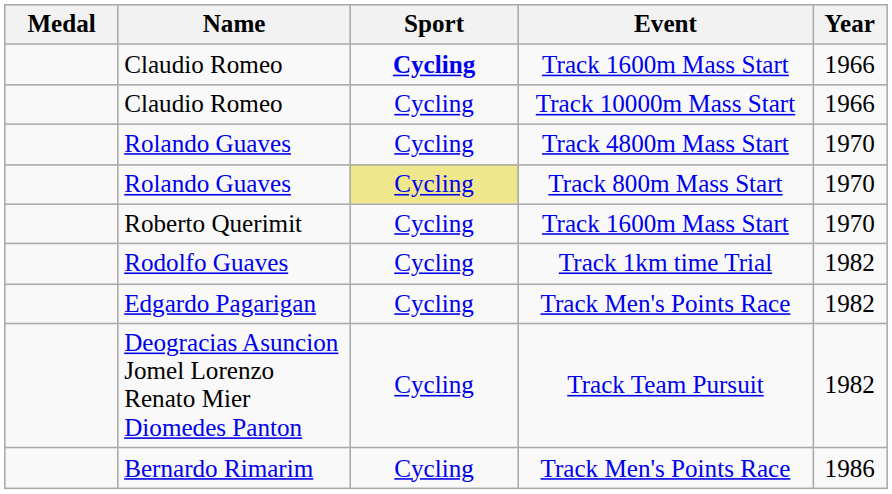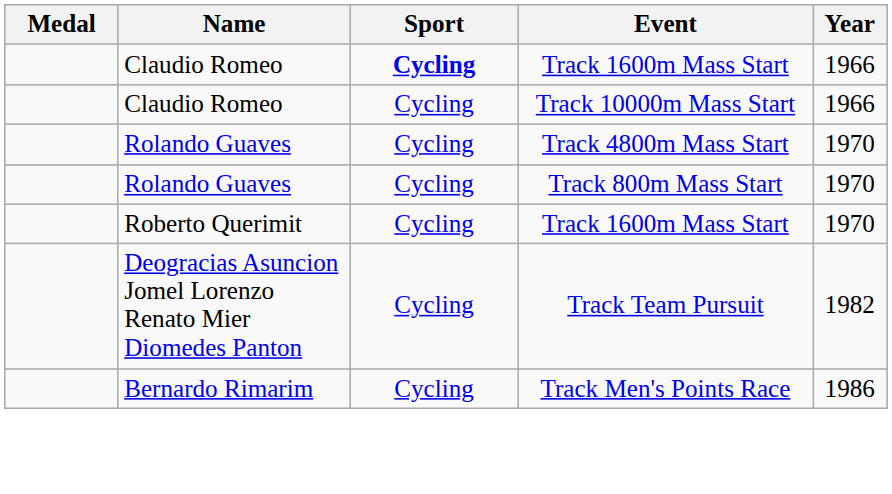Rolando Guaves / Track 800m Mass Start | Sport: khaki background -> no background
- row: Rodolfo Guaves | Cycling | Track 1km time Trial | 1982
- row: Edgardo Pagarigan | Cycling | Track Men's Points Race | 1982
